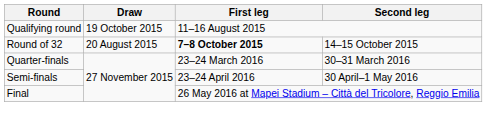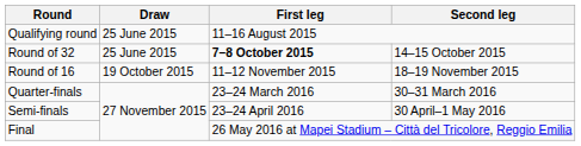Qualifying round | Draw: 19 October 2015 -> 25 June 2015
Round of 32 | Draw: 20 August 2015 -> 25 June 2015
+ row: Round of 16 | 19 October 2015 | 11–12 November 2015 | 18–19 November 2015
